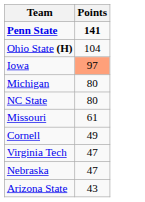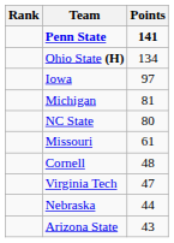+ column: Rank
Ohio State (H) | Points: 104 -> 134
Iowa | Points: lightsalmon background -> no background
Michigan | Points: 80 -> 81
Cornell | Points: 49 -> 48
Nebraska | Points: 47 -> 44
